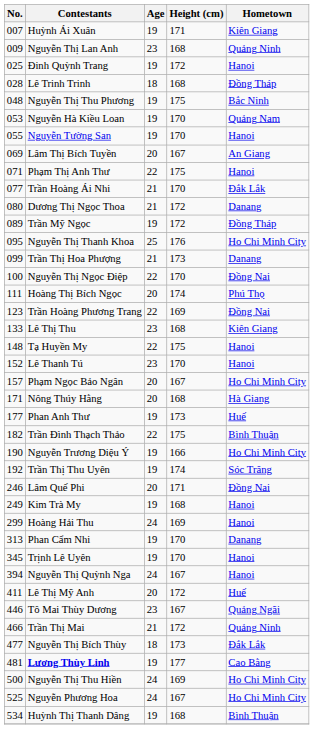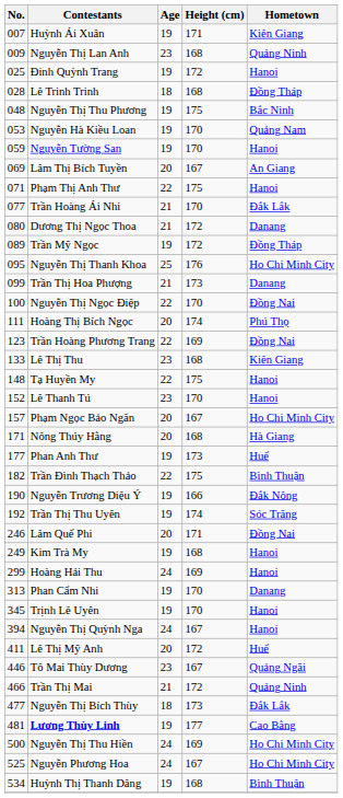Nguyễn Tường San | No.: 055 -> 059
Nguyễn Trương Diệu Ý | Hometown: Ho Chi Minh City -> Đắk Nông
